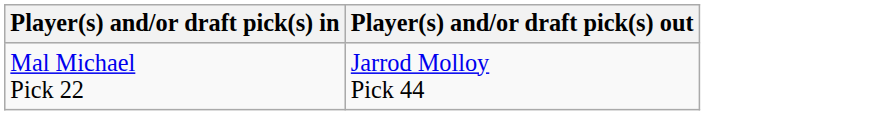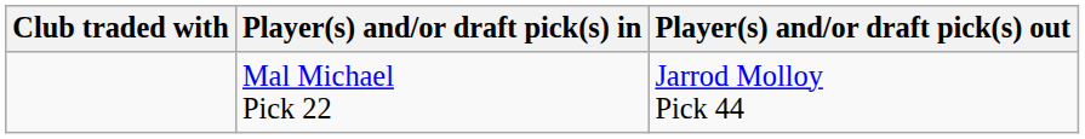+ column: Club traded with
